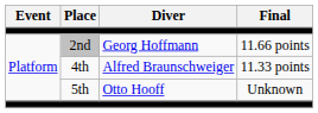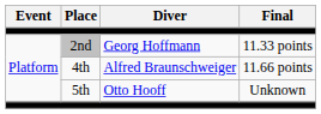2nd | Final: 11.66 points -> 11.33 points
4th | Final: 11.33 points -> 11.66 points
